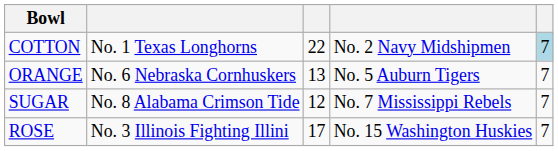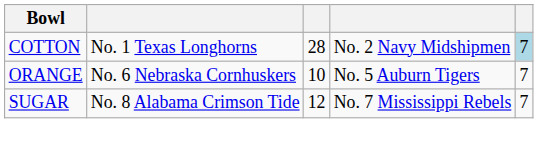COTTON | column 3: 22 -> 28
ORANGE | column 3: 13 -> 10
- row: ROSE | No. 3 Illinois Fighting Illini | 17 | No. 15 Washington Huskies | 7
